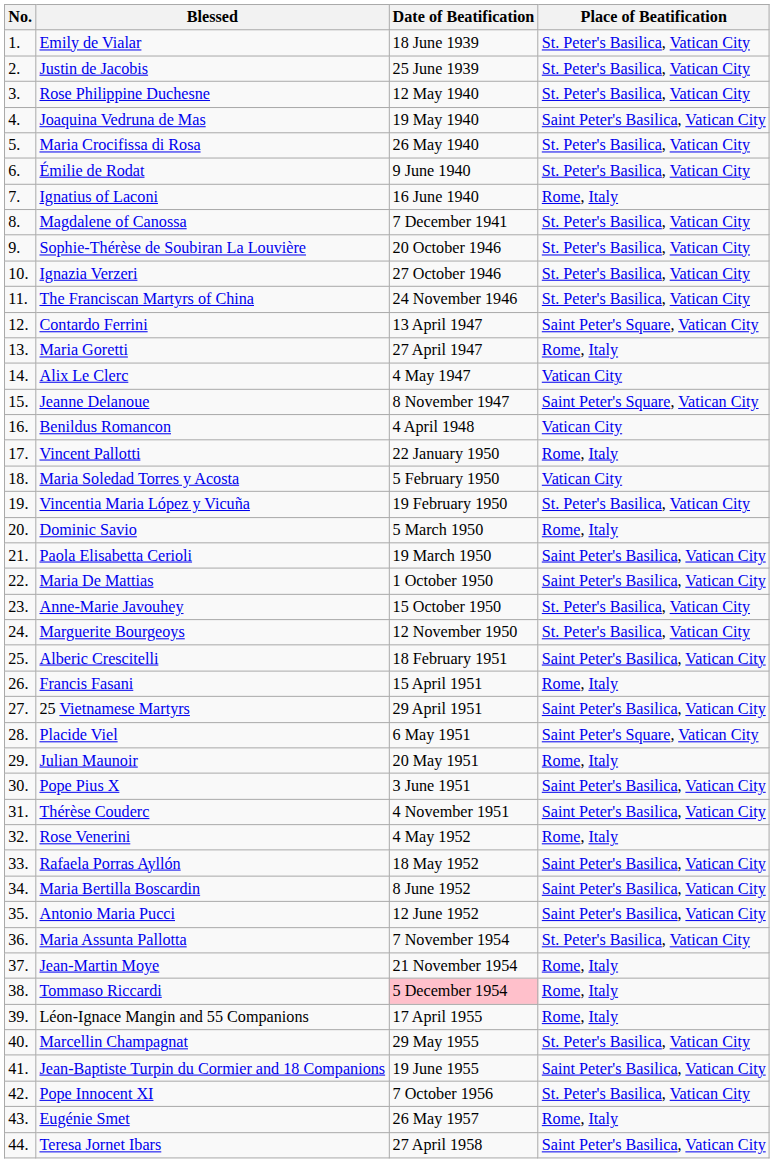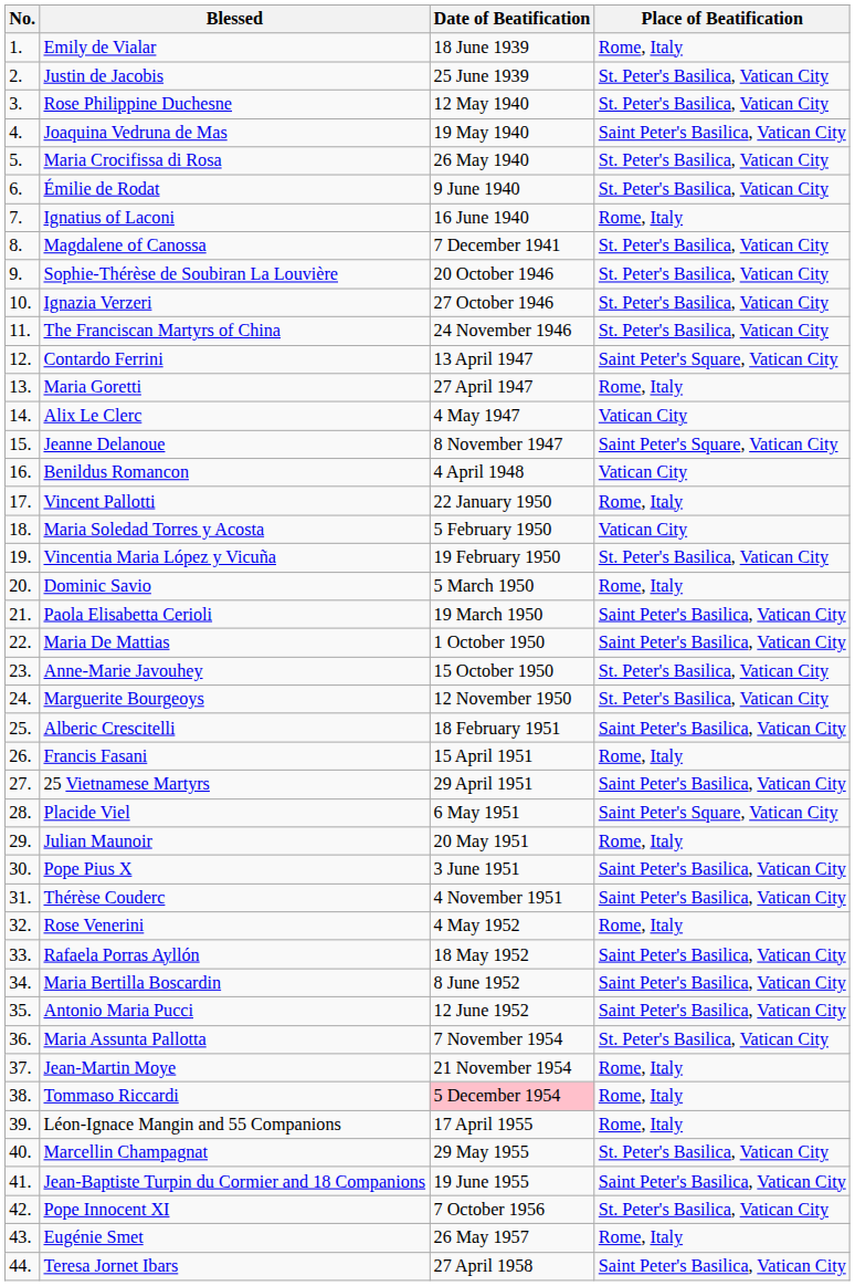Emily de Vialar | Place of Beatification: St. Peter's Basilica, Vatican City -> Rome, Italy
